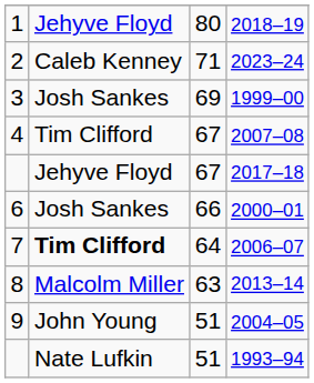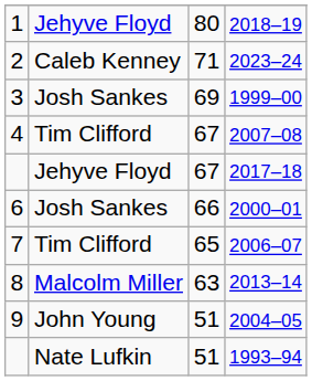2006–07 | column 2: bold -> normal
2006–07 | column 3: 64 -> 65
